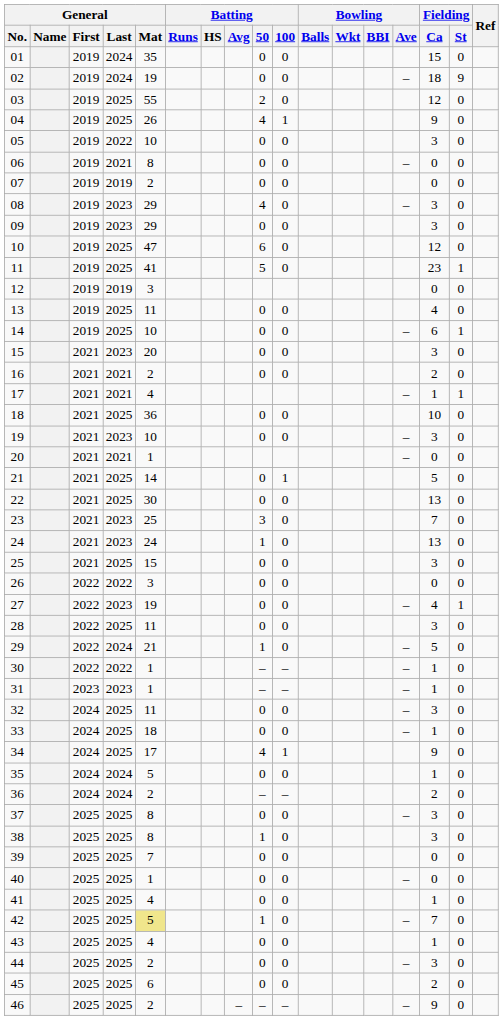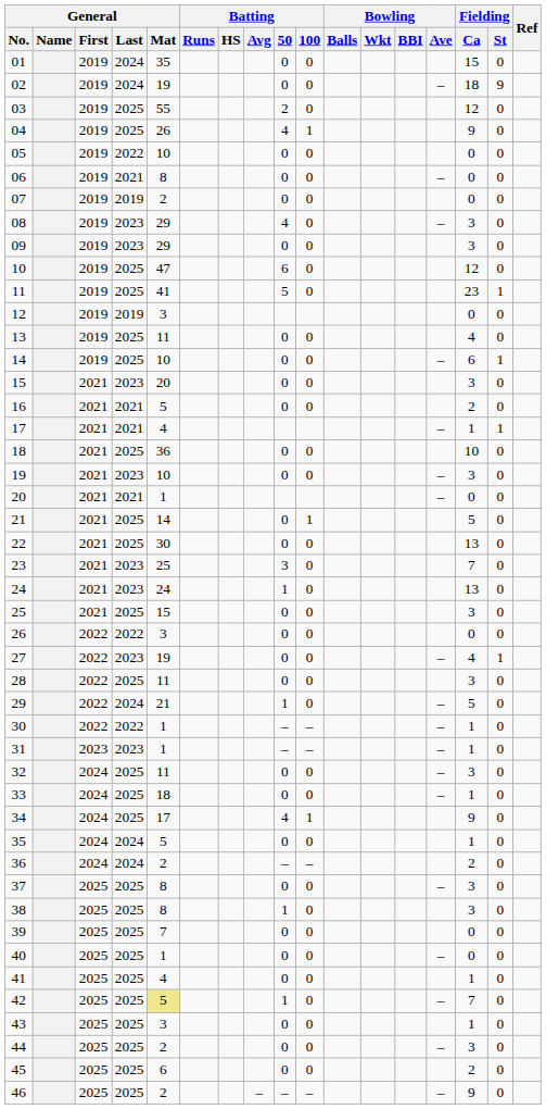05 | Fielding / Ca: 3 -> 0
16 | General / Mat: 2 -> 5
43 | General / Mat: 4 -> 3
